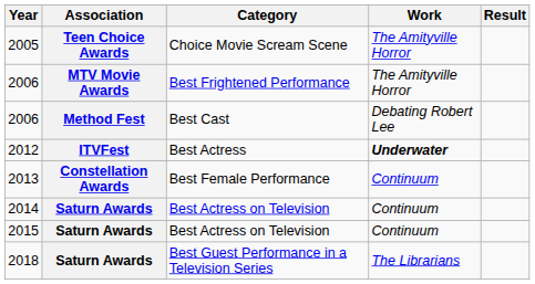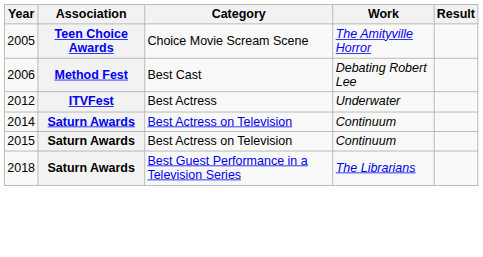- row: 2006 | MTV Movie Awards | Best Frightened Performance | The Amityville Horror
2012 | Work: bold -> normal
- row: 2013 | Constellation Awards | Best Female Performance | Continuum
